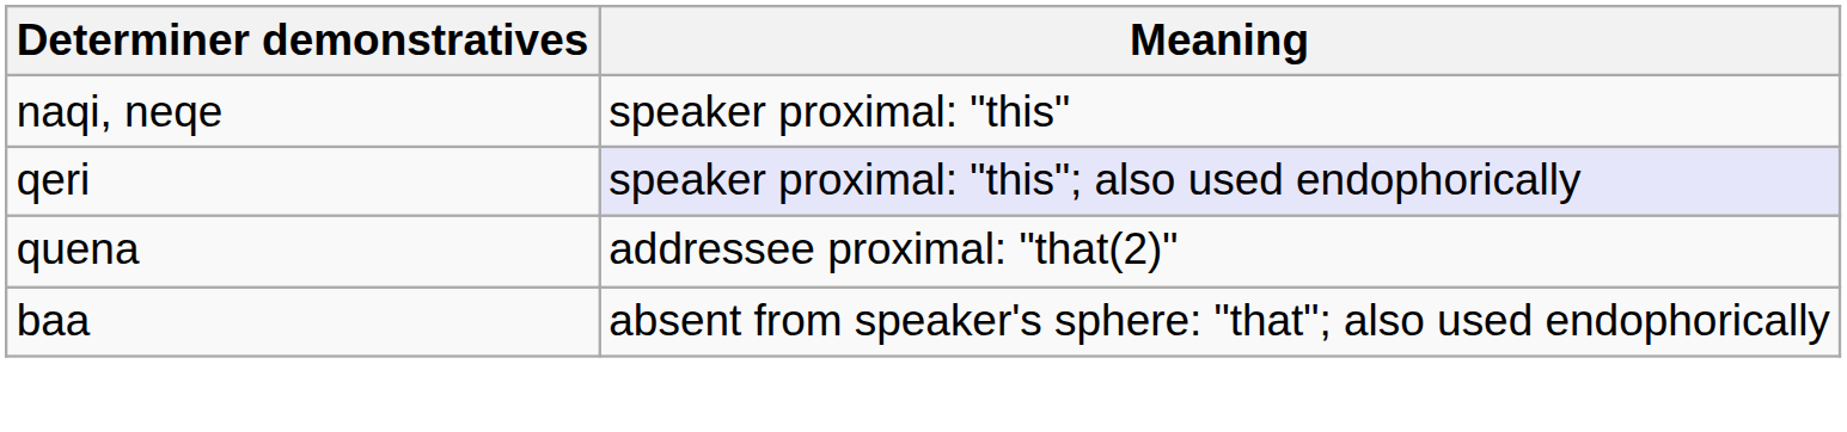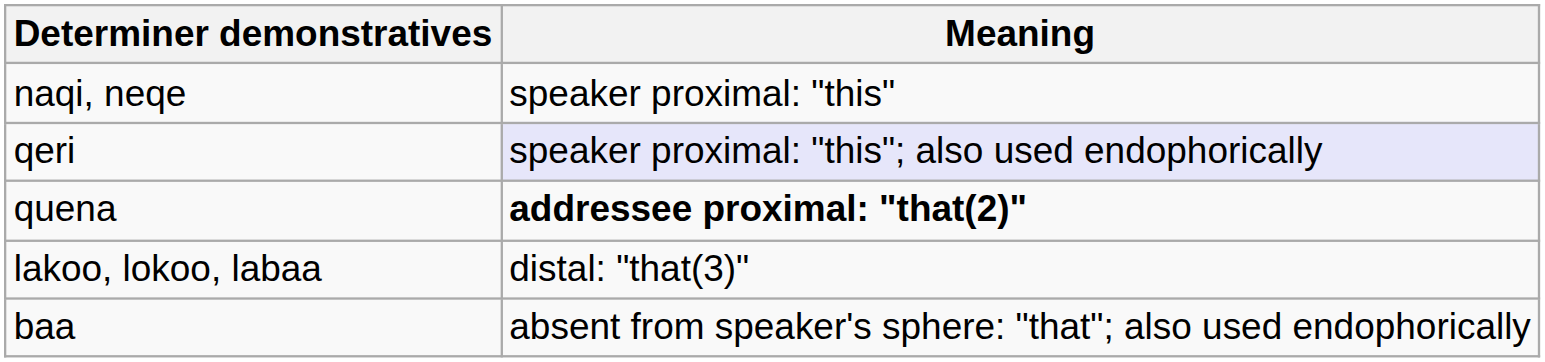quena | Meaning: normal -> bold
+ row: lakoo, lokoo, labaa | distal: "that(3)"
